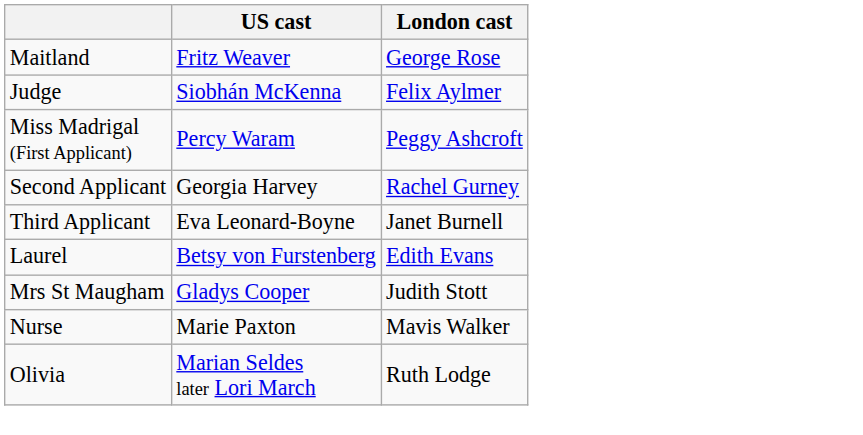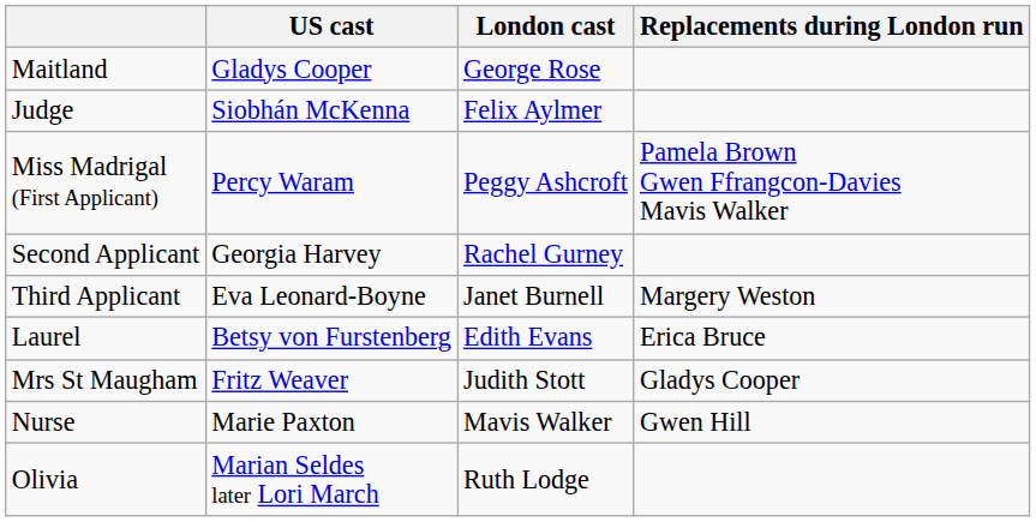+ column: Replacements during London run | Pamela Brown Gwen Ffrangcon-Davies Mavis Walker | Margery Weston | Erica Bruce | Gladys Cooper | Gwen Hill
Maitland | US cast: Fritz Weaver -> Gladys Cooper
Mrs St Maugham | US cast: Gladys Cooper -> Fritz Weaver
